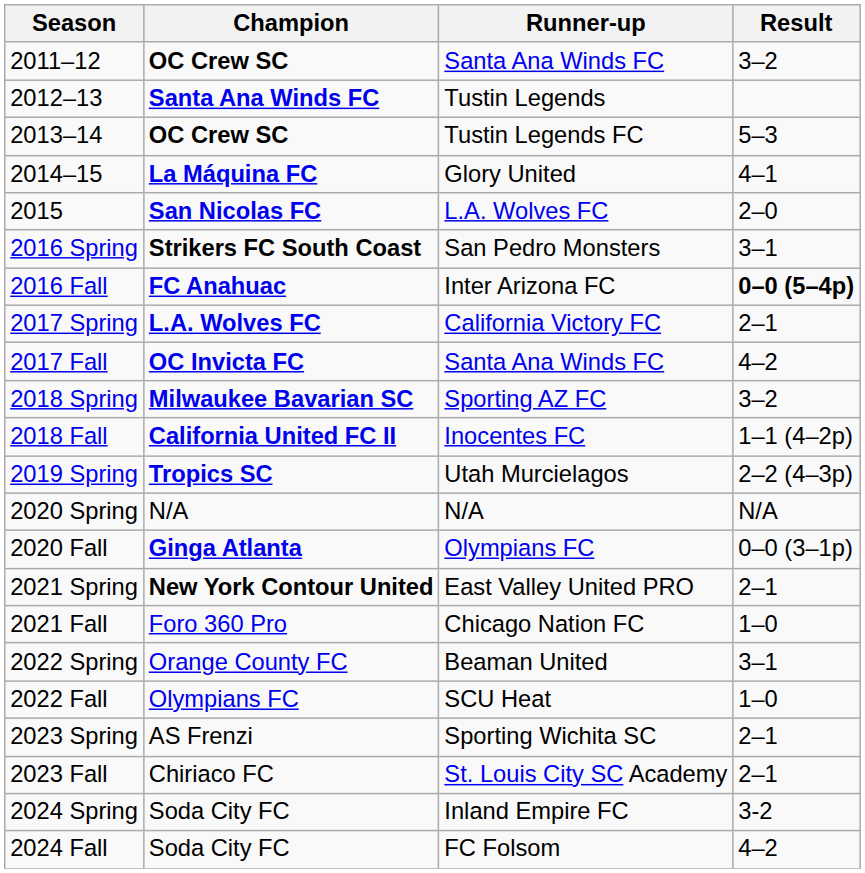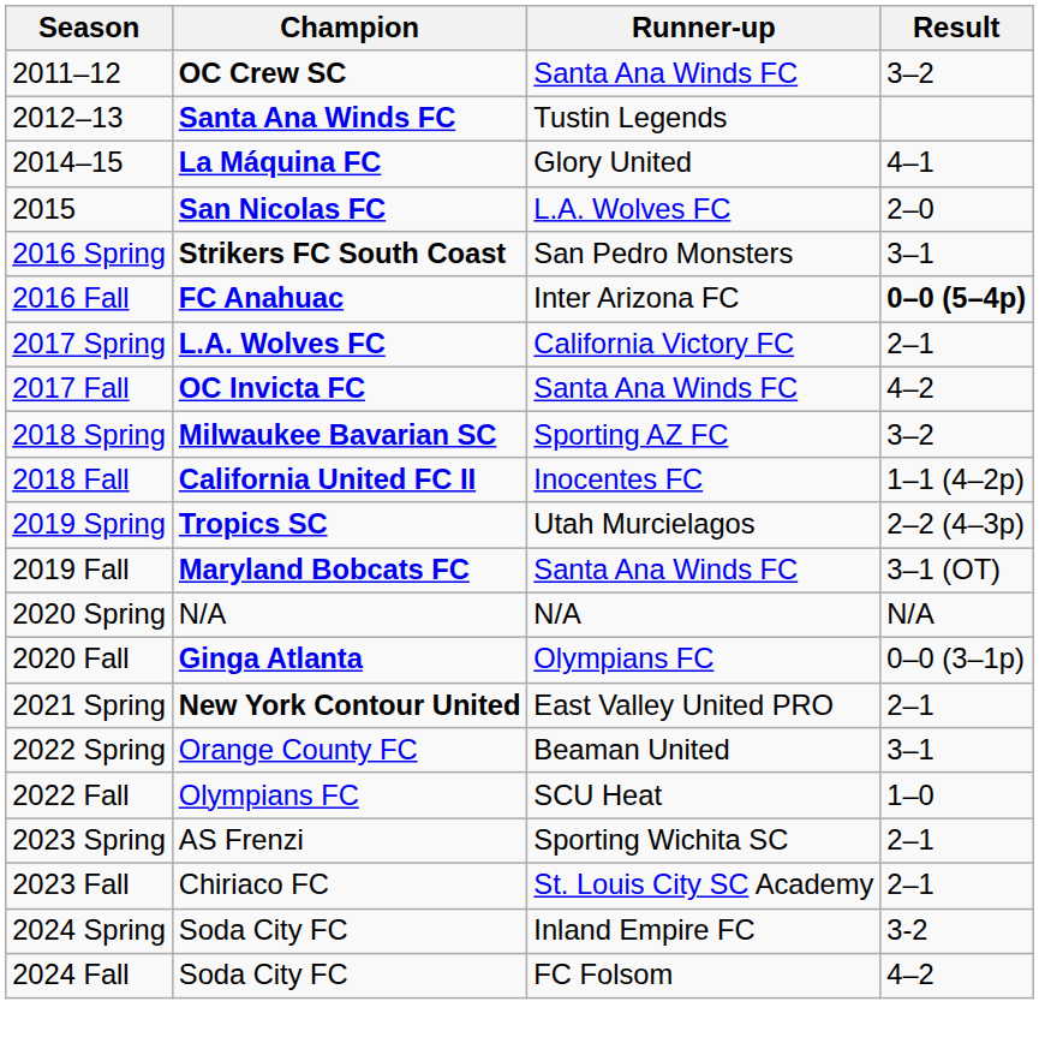- row: 2013–14 | OC Crew SC | Tustin Legends FC | 5–3
+ row: 2019 Fall | Maryland Bobcats FC | Santa Ana Winds FC | 3–1 (OT)
- row: 2021 Fall | Foro 360 Pro | Chicago Nation FC | 1–0
